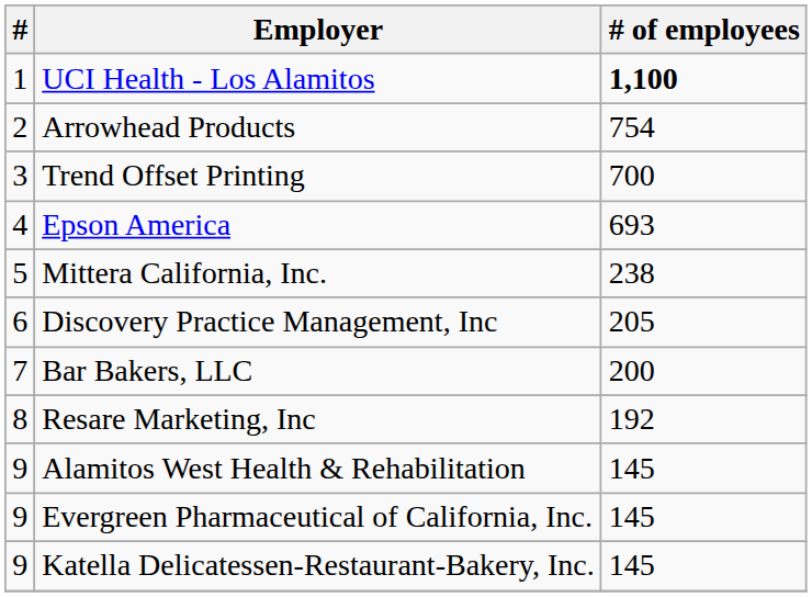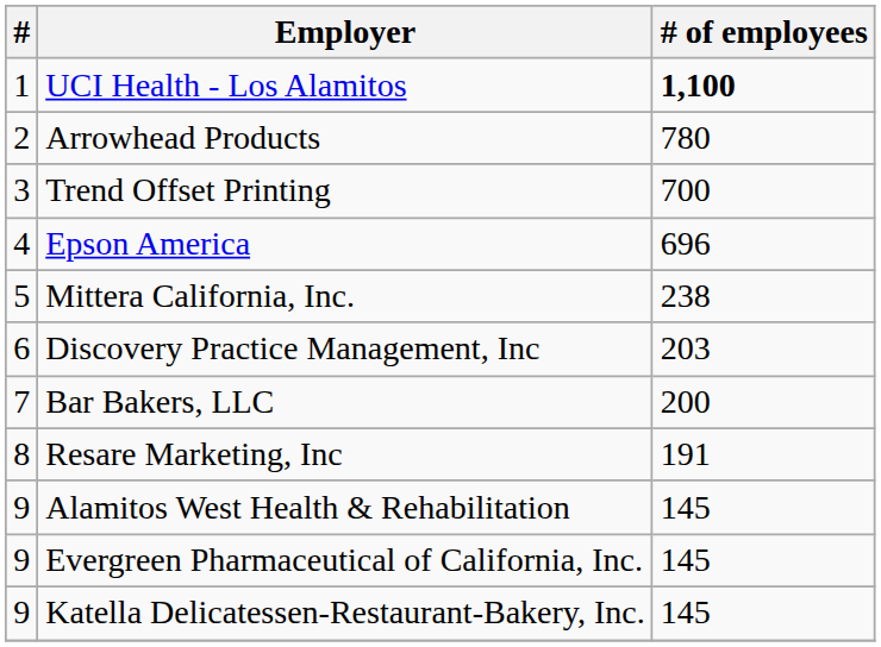Arrowhead Products | # of employees: 754 -> 780
Epson America | # of employees: 693 -> 696
Discovery Practice Management, Inc | # of employees: 205 -> 203
Resare Marketing, Inc | # of employees: 192 -> 191
